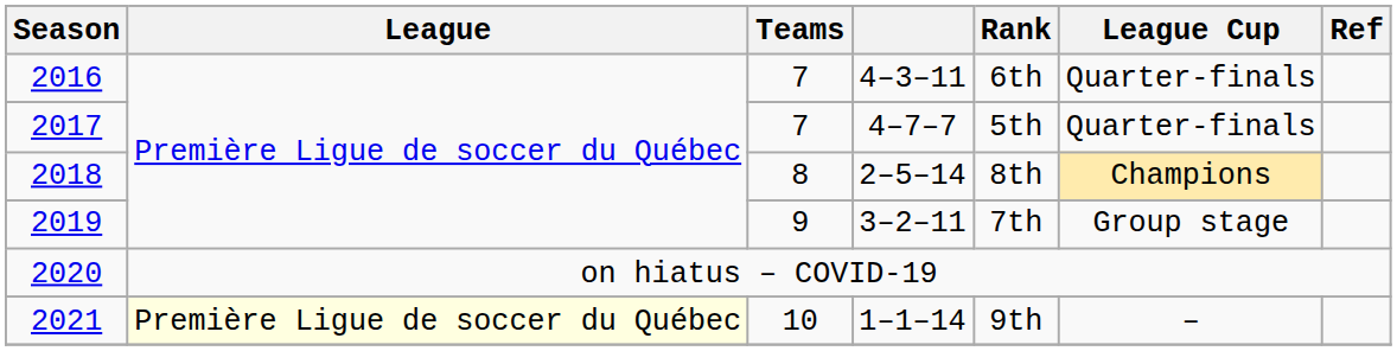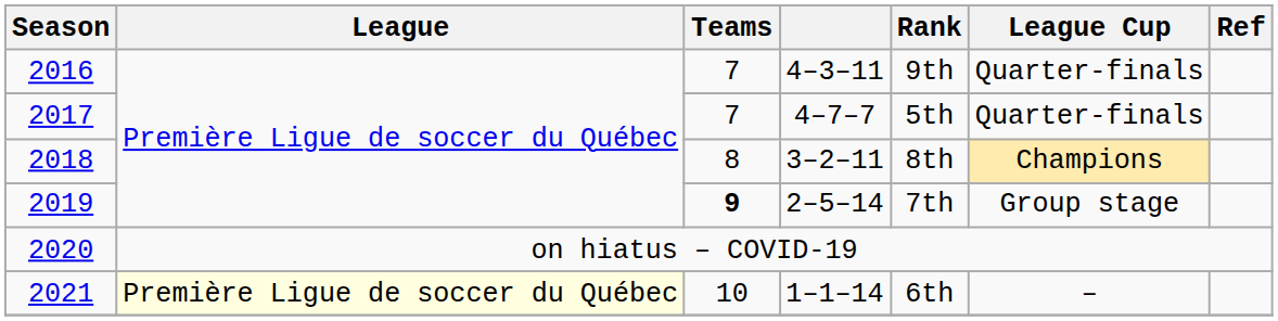2016 | Rank: 6th -> 9th
2018 | column 4: 2–5–14 -> 3–2–11
2019 | Teams: normal -> bold
2019 | column 4: 3–2–11 -> 2–5–14
2021 | Rank: 9th -> 6th
